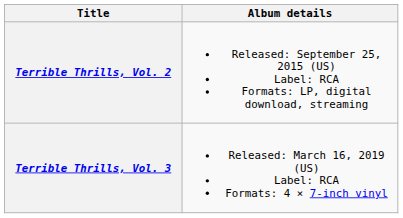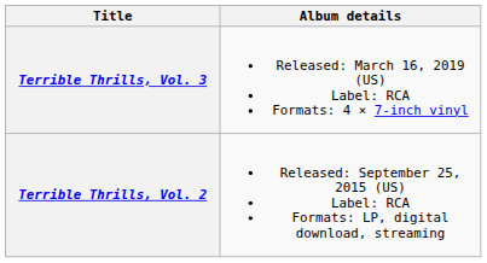rows swapped: Terrible Thrills, Vol. 2 <-> Terrible Thrills, Vol. 3
